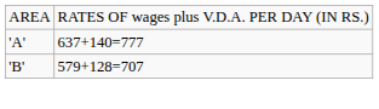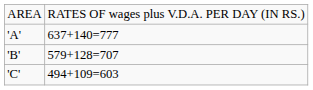+ row: 'C' | 494+109=603
